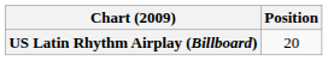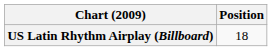US Latin Rhythm Airplay (Billboard) | Position: 20 -> 18
